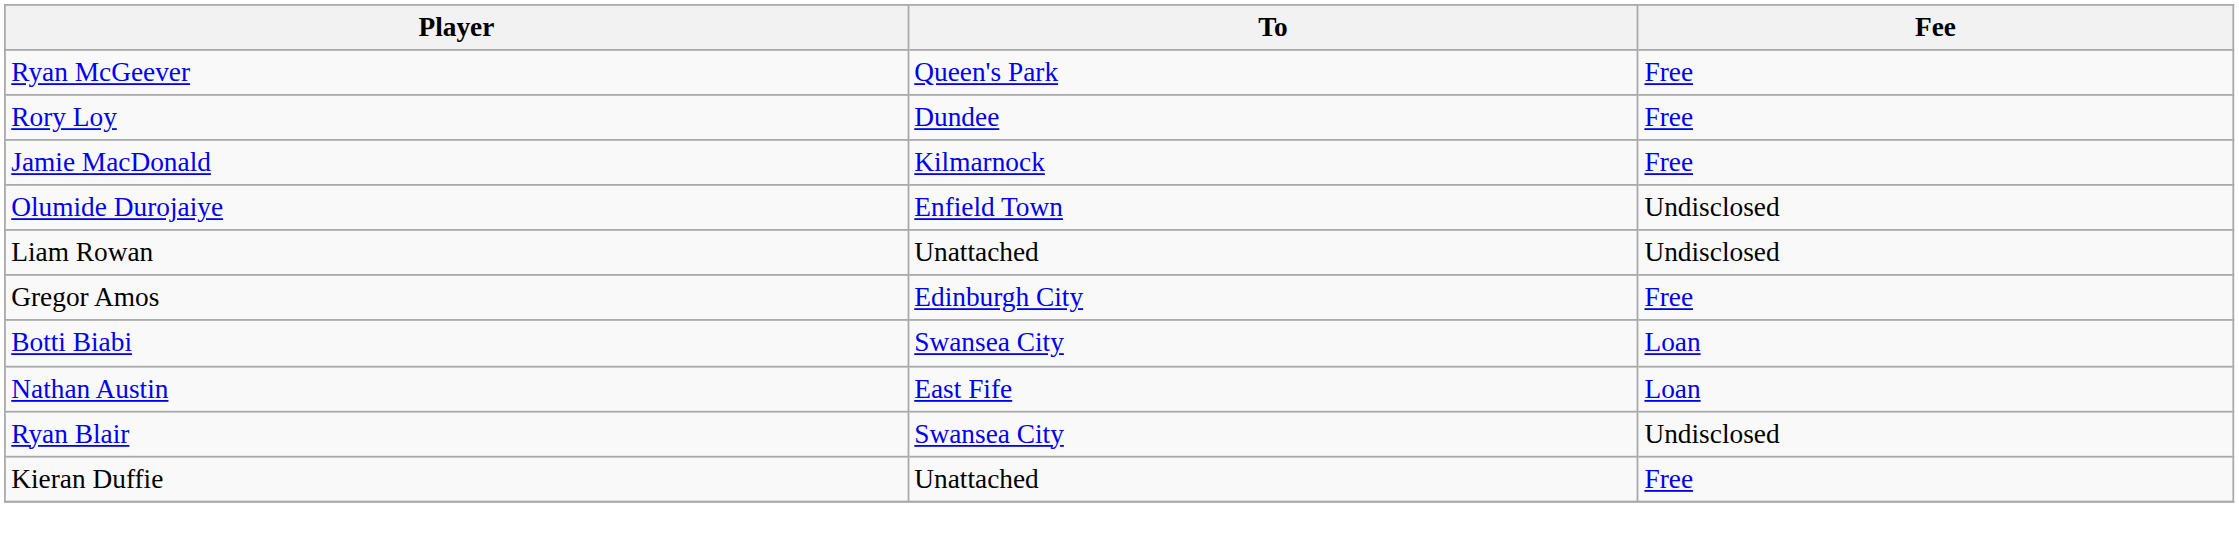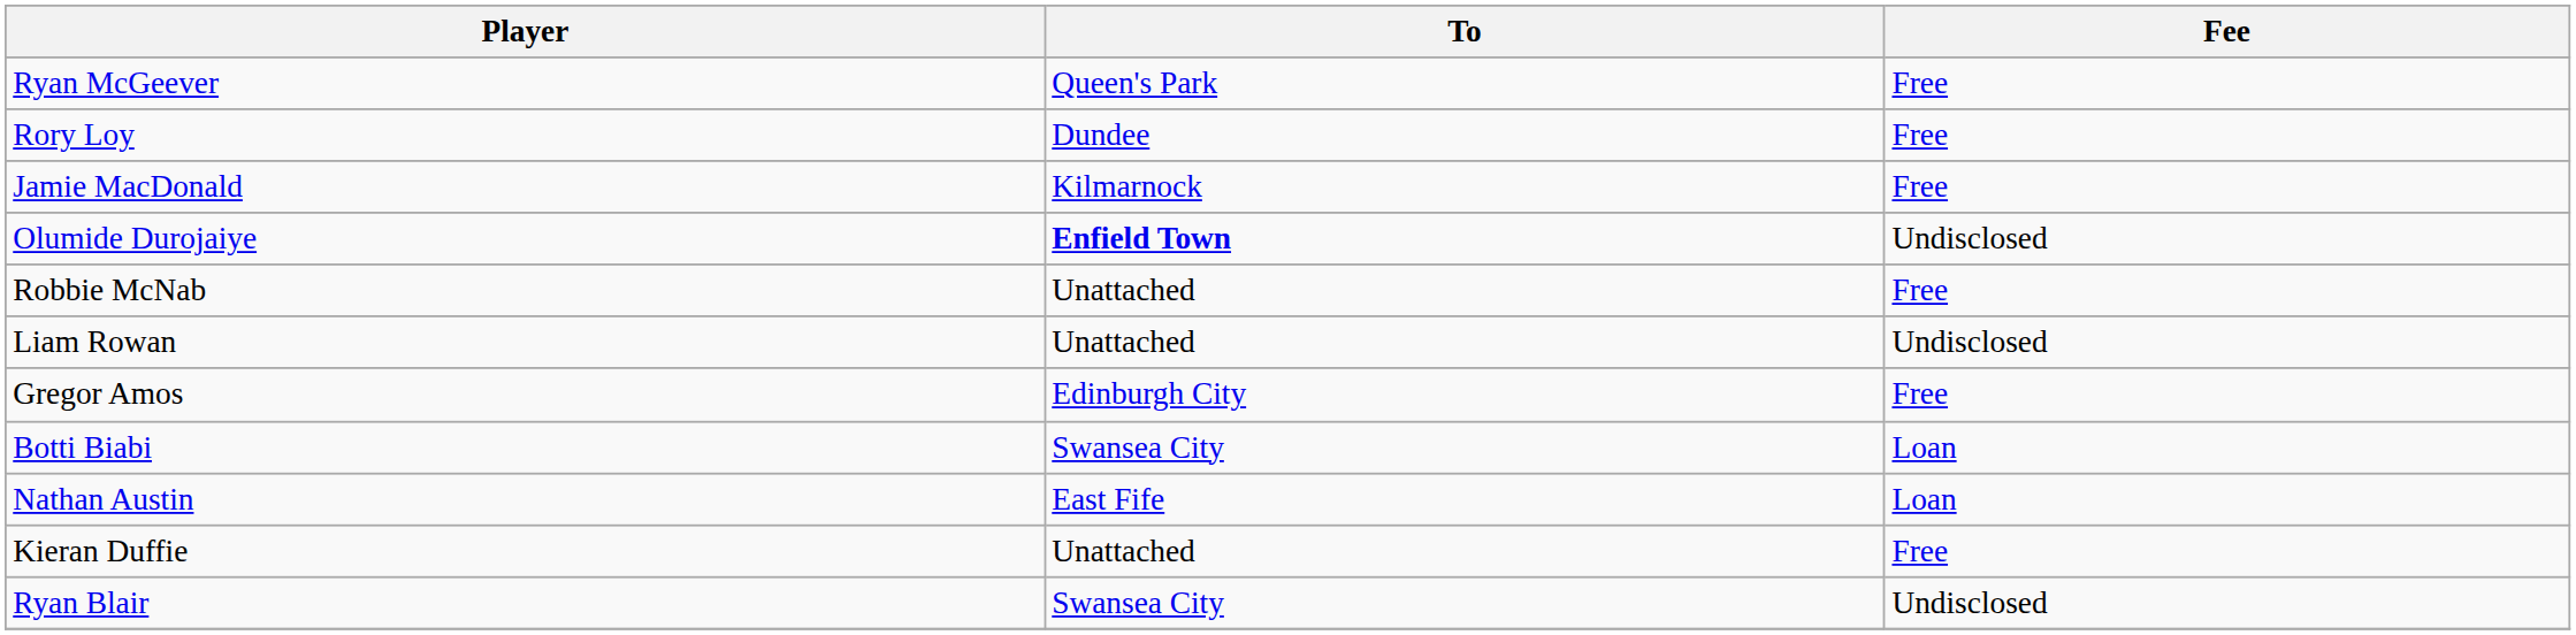Olumide Durojaiye | To: normal -> bold
+ row: Robbie McNab | Unattached | Free
rows swapped: Ryan Blair <-> Kieran Duffie
